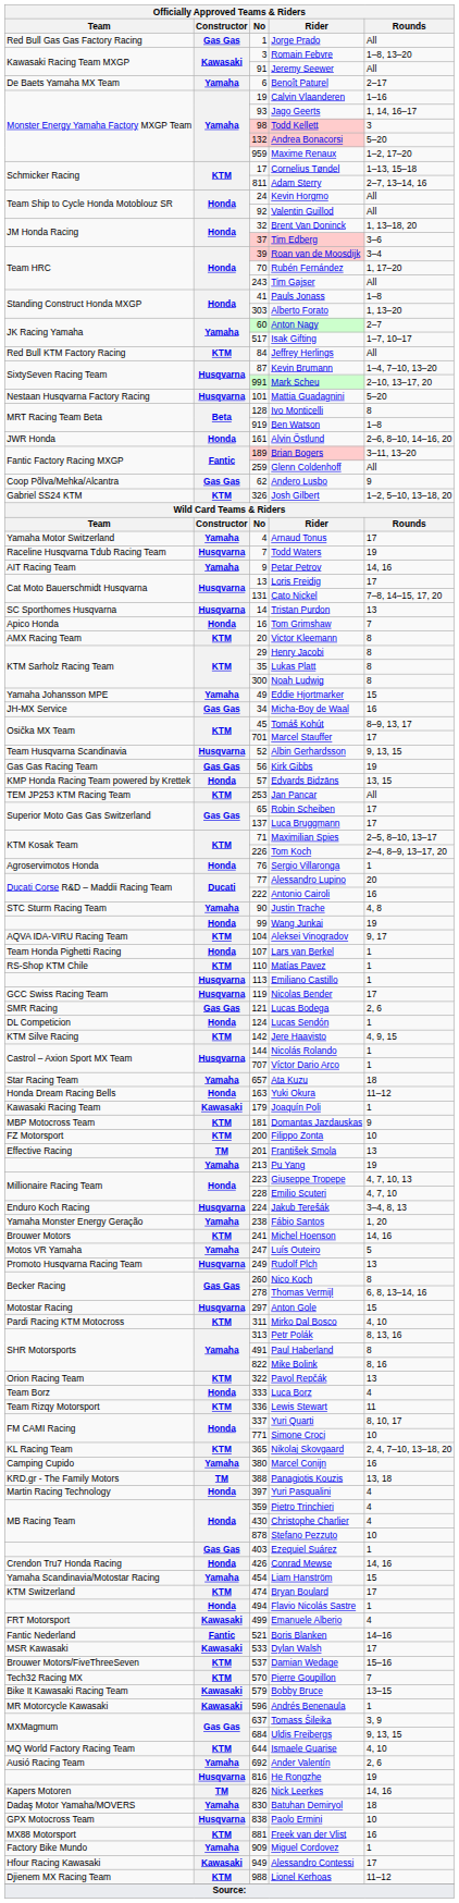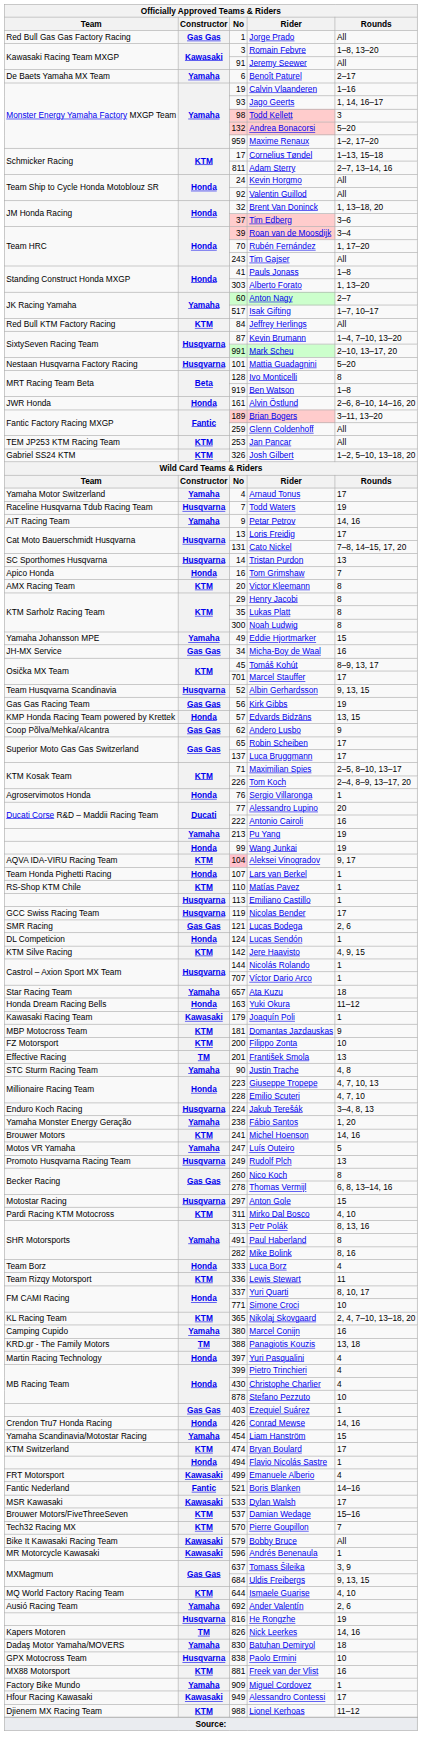rows swapped: Jan Pancar <-> Andero Lusbo
rows swapped: Justin Trache <-> Pu Yang
Aleksei Vinogradov | No: no background -> pink background
Mike Bolink | No: 822 -> 282
- row: Orion Racing Team | KTM | 322 | Pavol Repčák | 13
Pietro Trinchieri | No: 359 -> 399
Bobby Bruce | Rounds: 13–15 -> All
